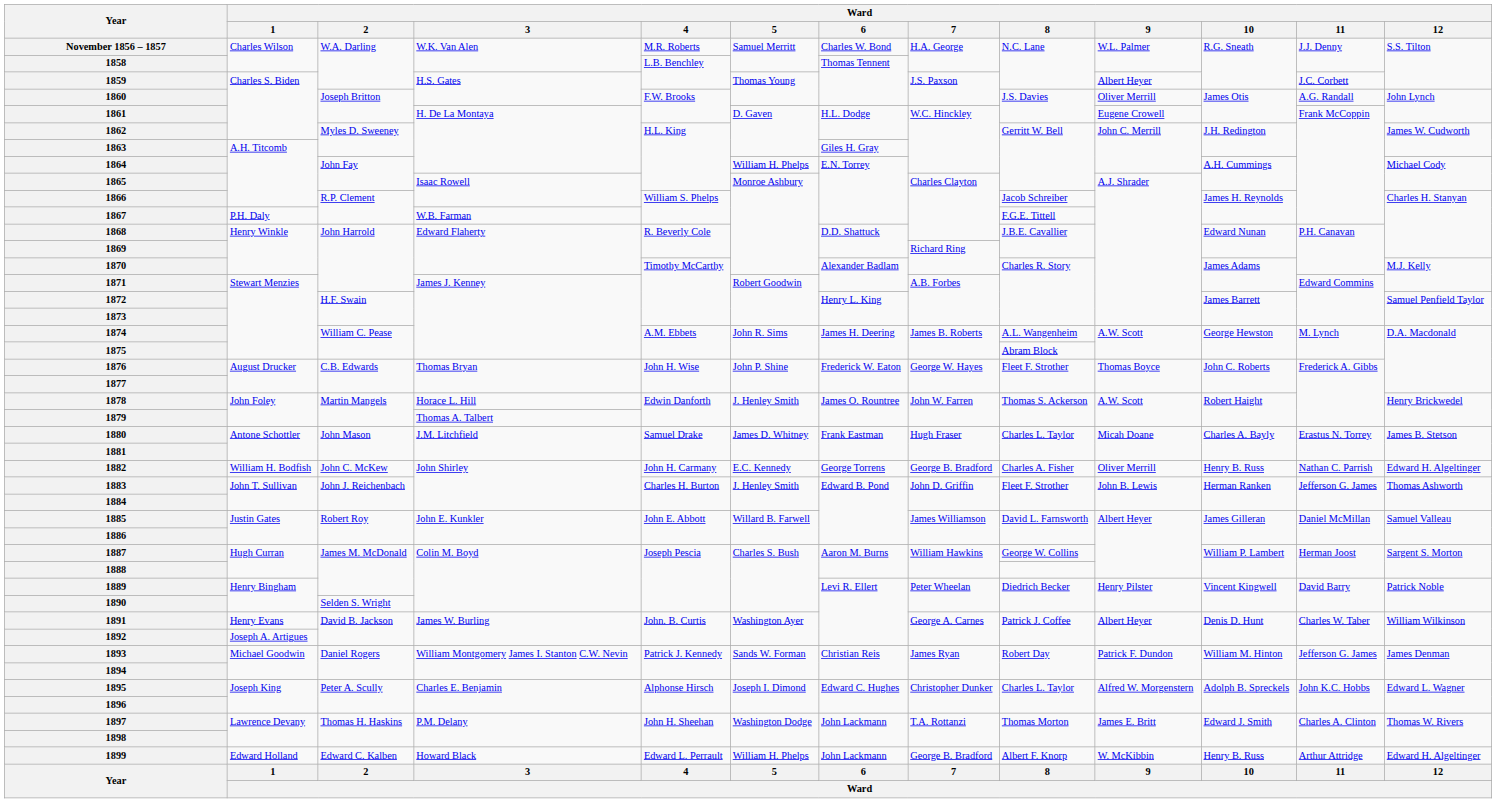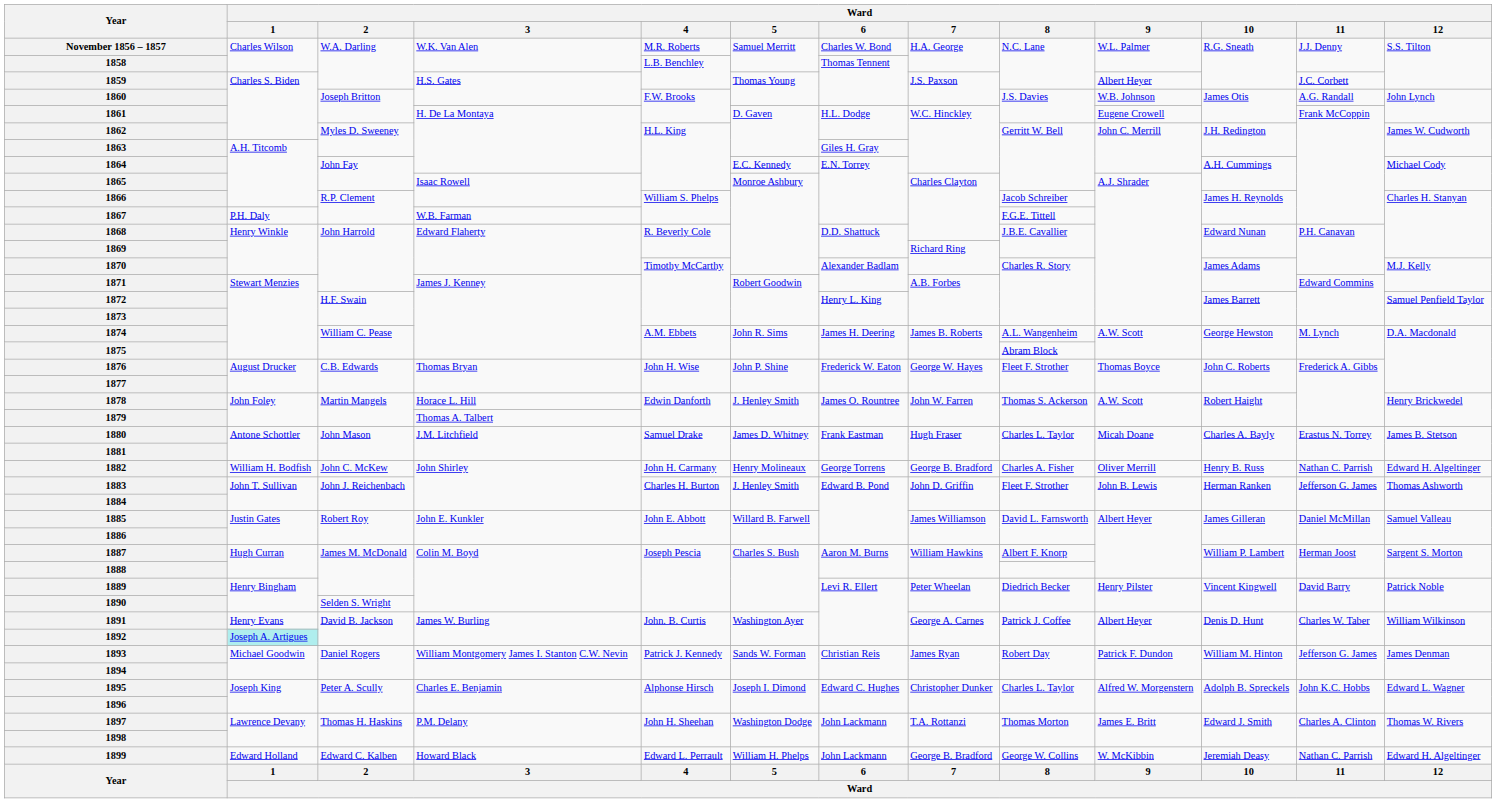1860 | Ward / 9: Oliver Merrill -> W.B. Johnson
1864 | Ward / 5: William H. Phelps -> E.C. Kennedy
1882 | Ward / 5: E.C. Kennedy -> Henry Molineaux
1887 | Ward / 8: George W. Collins -> Albert F. Knorp
1892 | Ward / 1: no background -> paleturquoise background
1899 | Ward / 8: Albert F. Knorp -> George W. Collins
1899 | Ward / 10: Henry B. Russ -> Jeremiah Deasy
1899 | Ward / 11: Arthur Attridge -> Nathan C. Parrish
